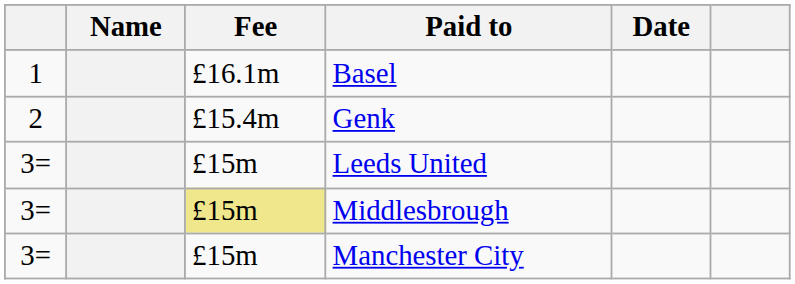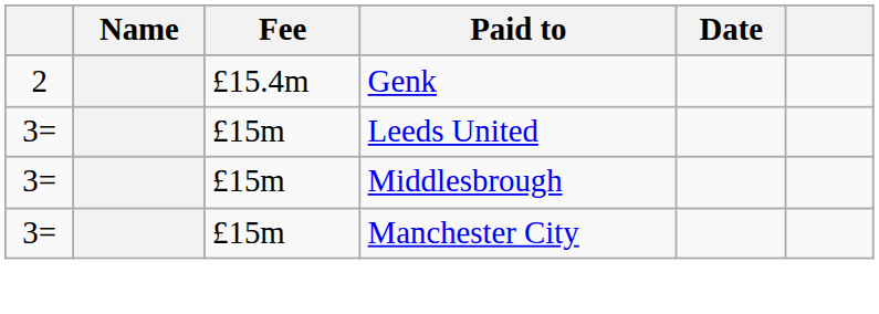- row: 1 | £16.1m | Basel
Middlesbrough | Fee: khaki background -> no background
